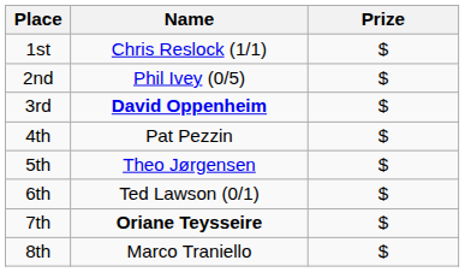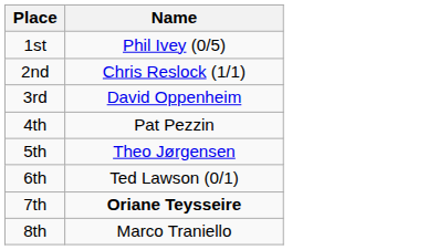- column: Prize | $ | $ | $ | $ | $ | $ | $ | $
1st | Name: Chris Reslock (1/1) -> Phil Ivey (0/5)
2nd | Name: Phil Ivey (0/5) -> Chris Reslock (1/1)
3rd | Name: bold -> normal
